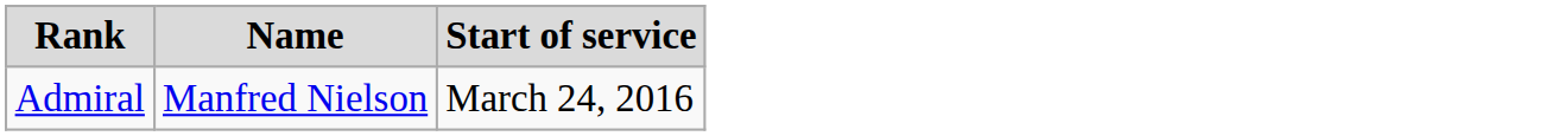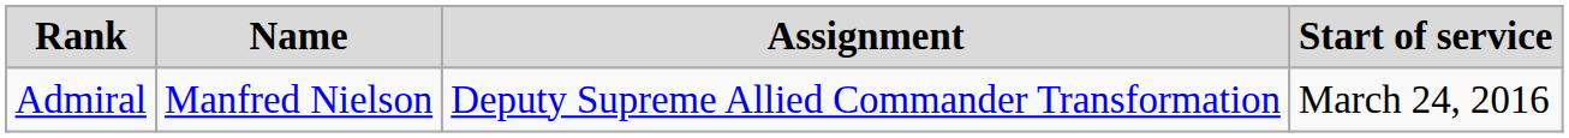+ column: Assignment | Deputy Supreme Allied Commander Transformation
